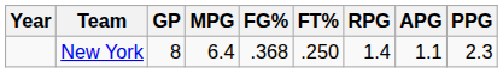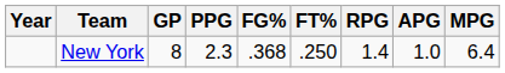columns swapped: MPG <-> PPG
New York | APG: 1.1 -> 1.0
